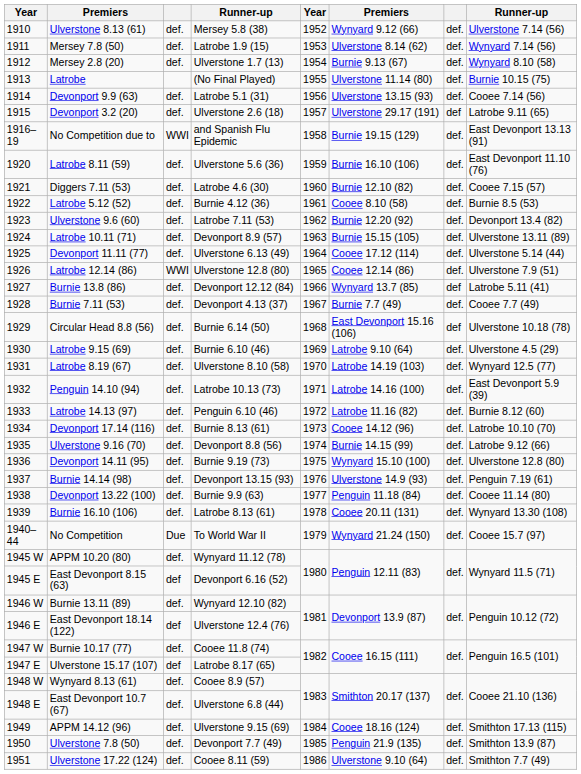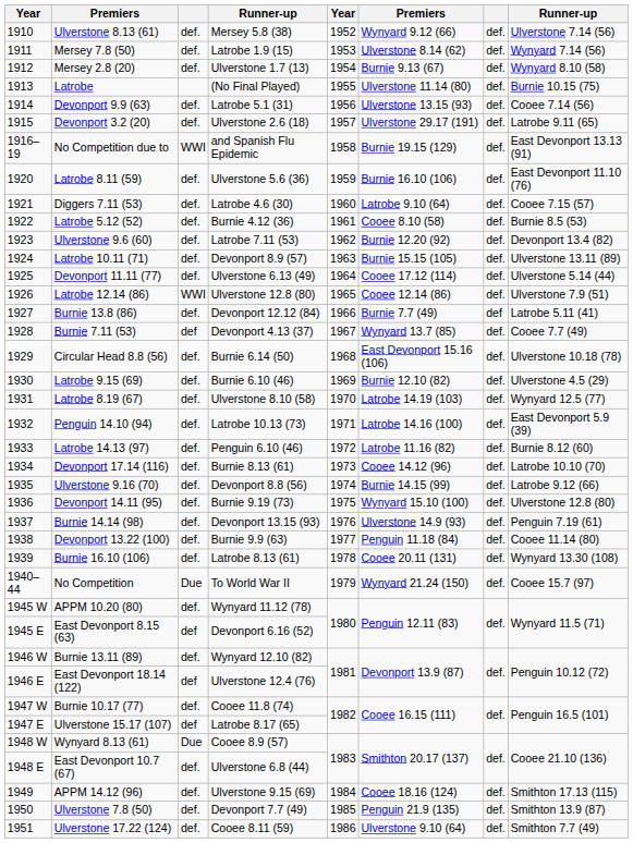Devonport 3.2 (20) | column 7: def -> def.
Diggers 7.11 (53) | column 6: Burnie 12.10 (82) -> Latrobe 9.10 (64)
Burnie 13.8 (86) | column 6: Wynyard 13.7 (85) -> Burnie 7.7 (49)
Burnie 7.11 (53) | column 3: def. -> def
Burnie 7.11 (53) | column 6: Burnie 7.7 (49) -> Wynyard 13.7 (85)
Circular Head 8.8 (56) | column 7: def -> def.
Latrobe 9.15 (69) | column 6: Latrobe 9.10 (64) -> Burnie 12.10 (82)
Wynyard 8.13 (61) | column 3: def. -> Due
